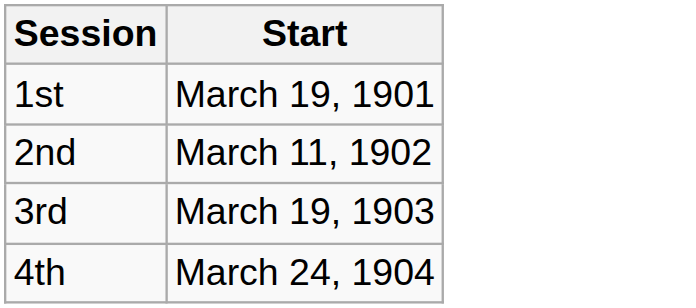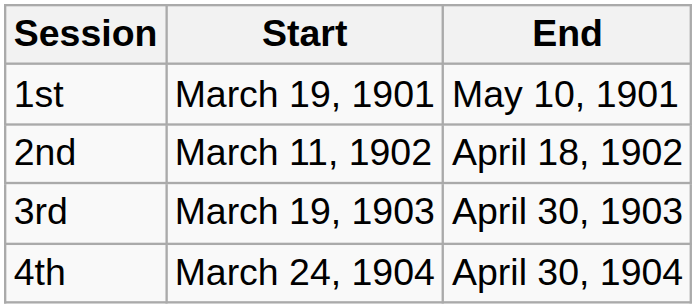+ column: End | May 10, 1901 | April 18, 1902 | April 30, 1903 | April 30, 1904
